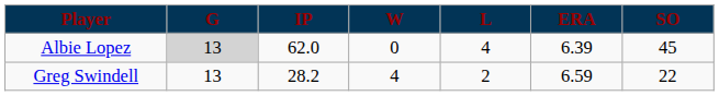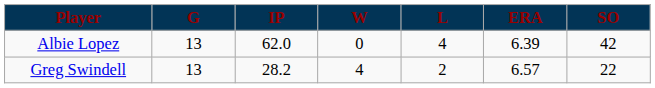Albie Lopez | G: lightgrey background -> no background
Albie Lopez | SO: 45 -> 42
Greg Swindell | ERA: 6.59 -> 6.57
